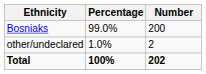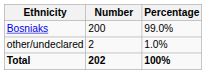columns swapped: Number <-> Percentage
